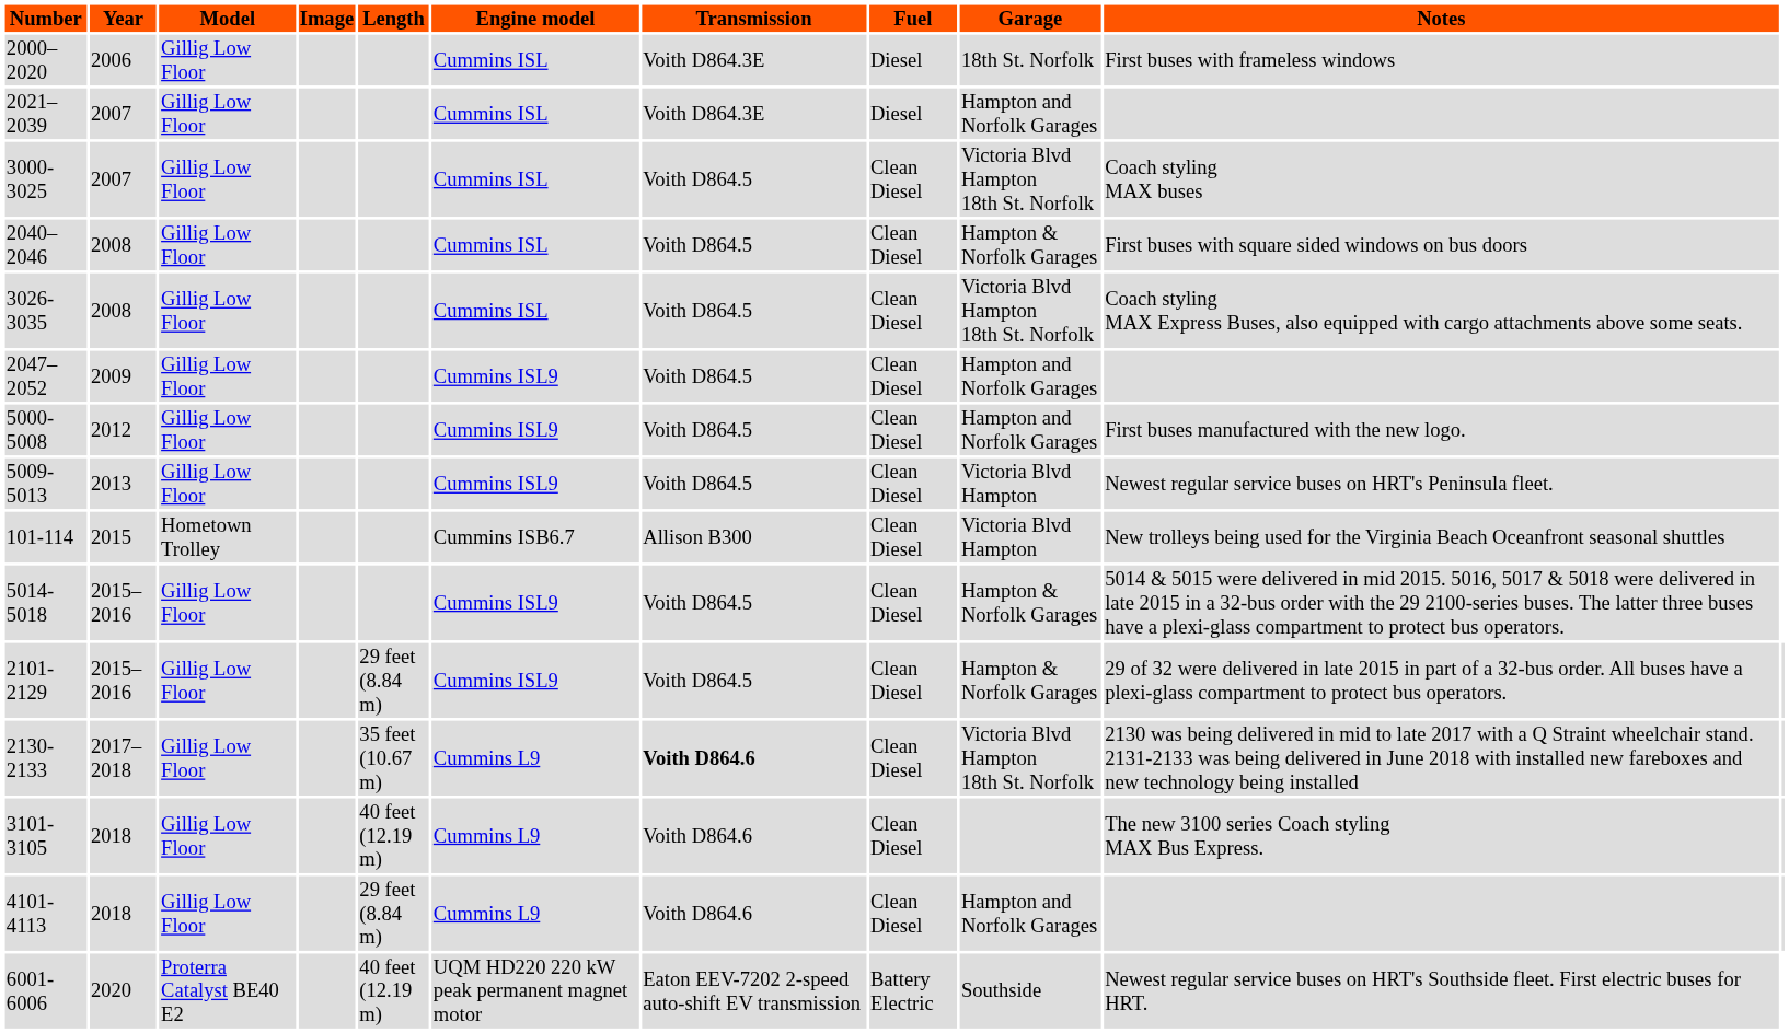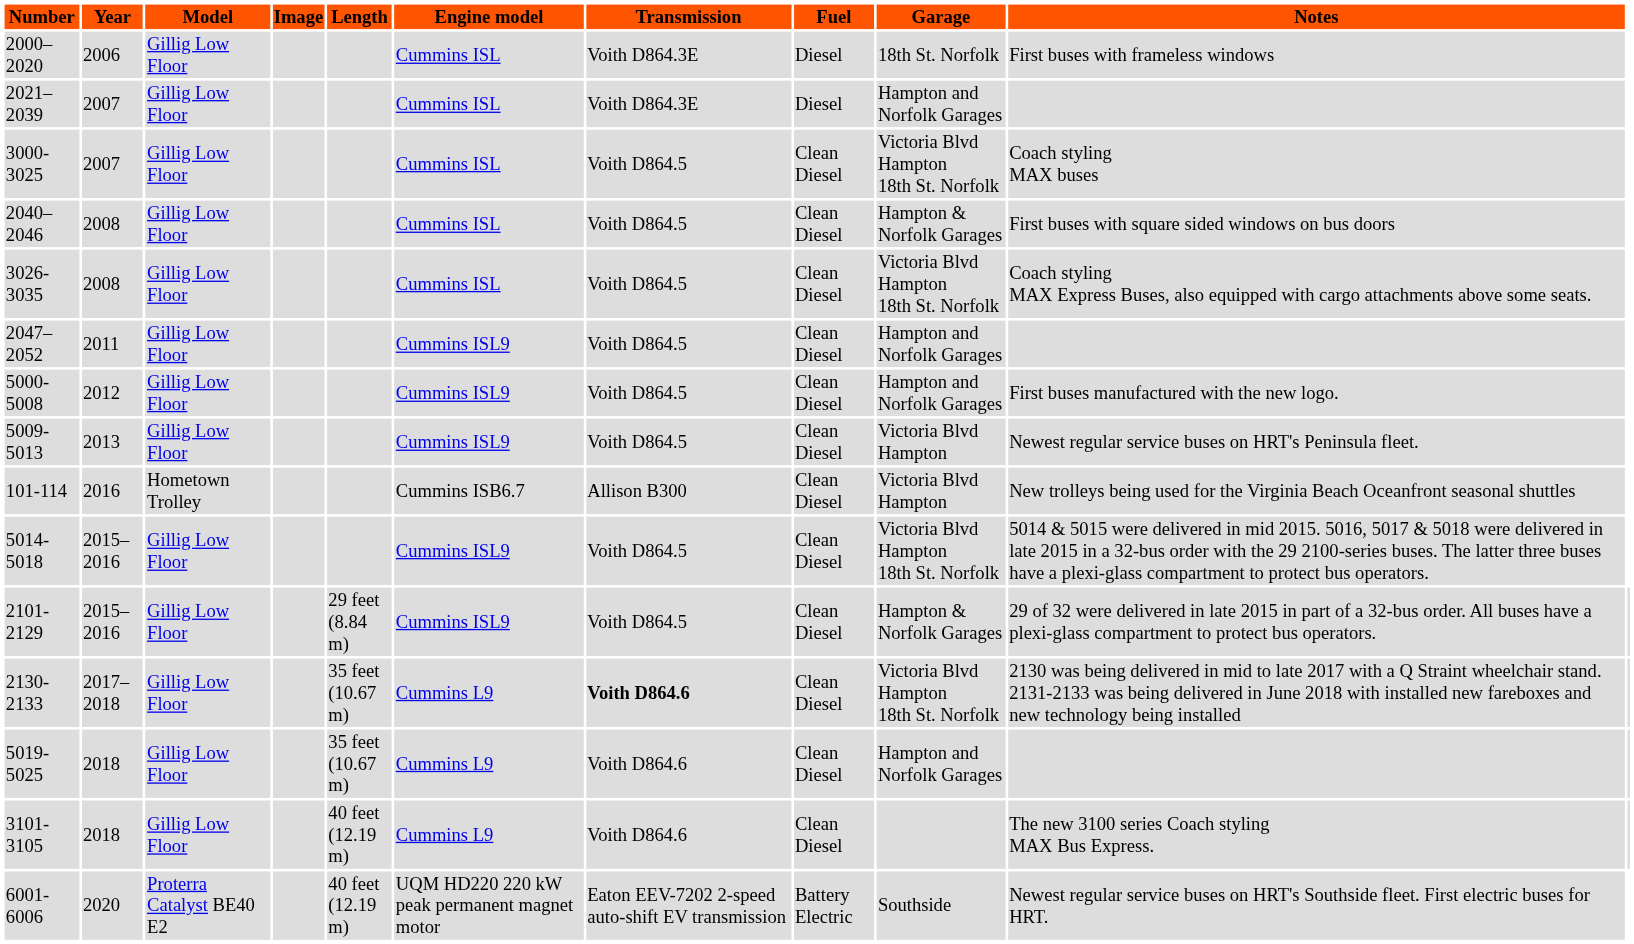2047–2052 | Year: 2009 -> 2011
101-114 | Year: 2015 -> 2016
5014-5018 | Garage: Hampton & Norfolk Garages -> Victoria Blvd Hampton 18th St. Norfolk
+ row: 5019-5025 | 2018 | Gillig Low Floor | 35 feet (10.67 m) | Cummins L9 | Voith D864.6 | Clean Diesel | Hampton and Norfolk Garages
- row: 4101-4113 | 2018 | Gillig Low Floor | 29 feet (8.84 m) | Cummins L9 | Voith D864.6 | Clean Diesel | Hampton and Norfolk Garages
